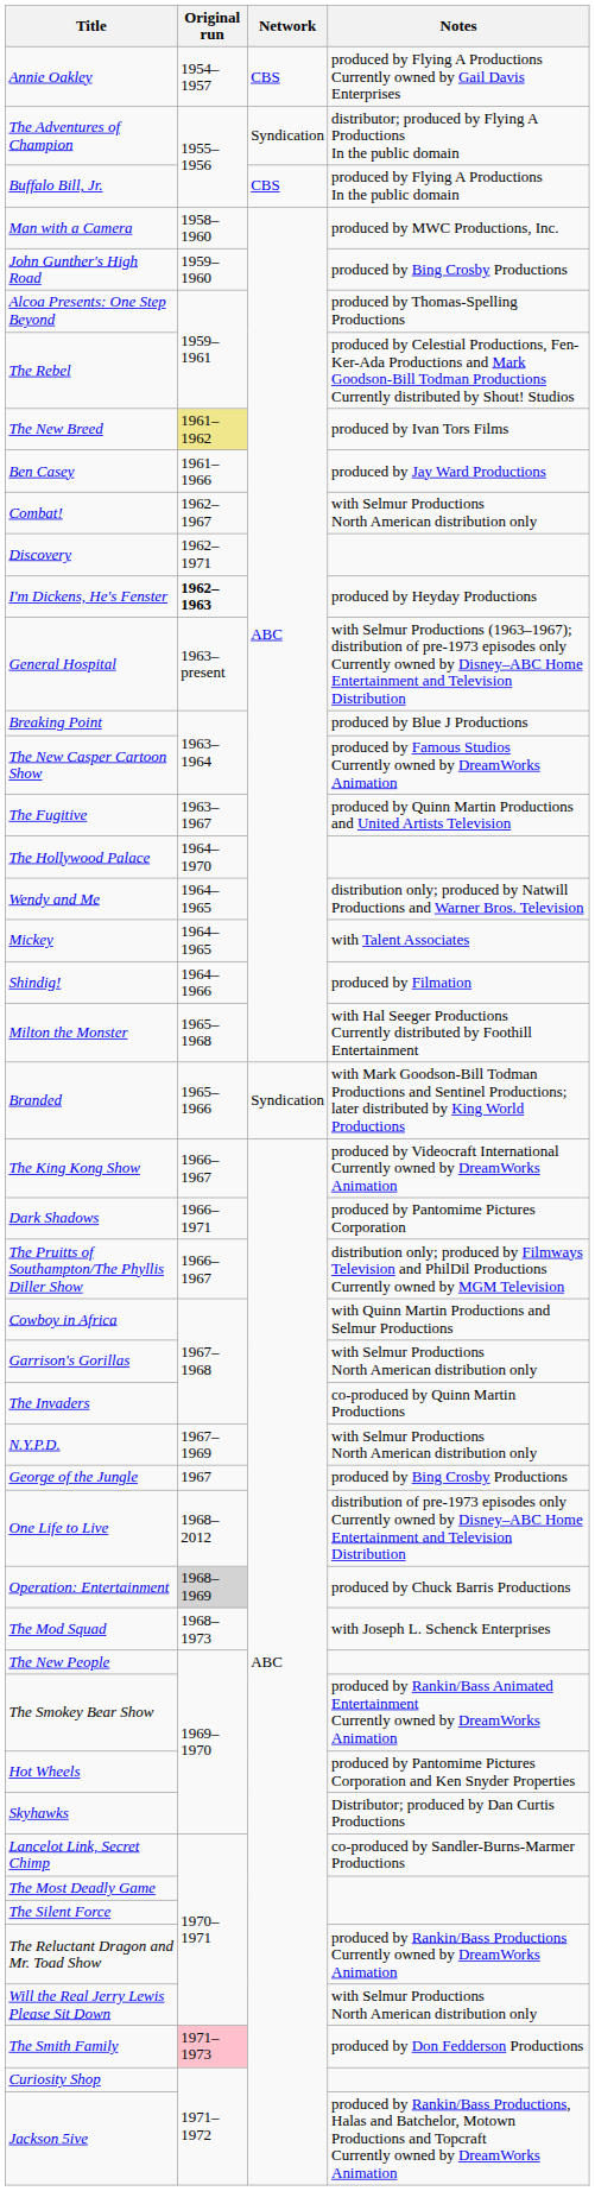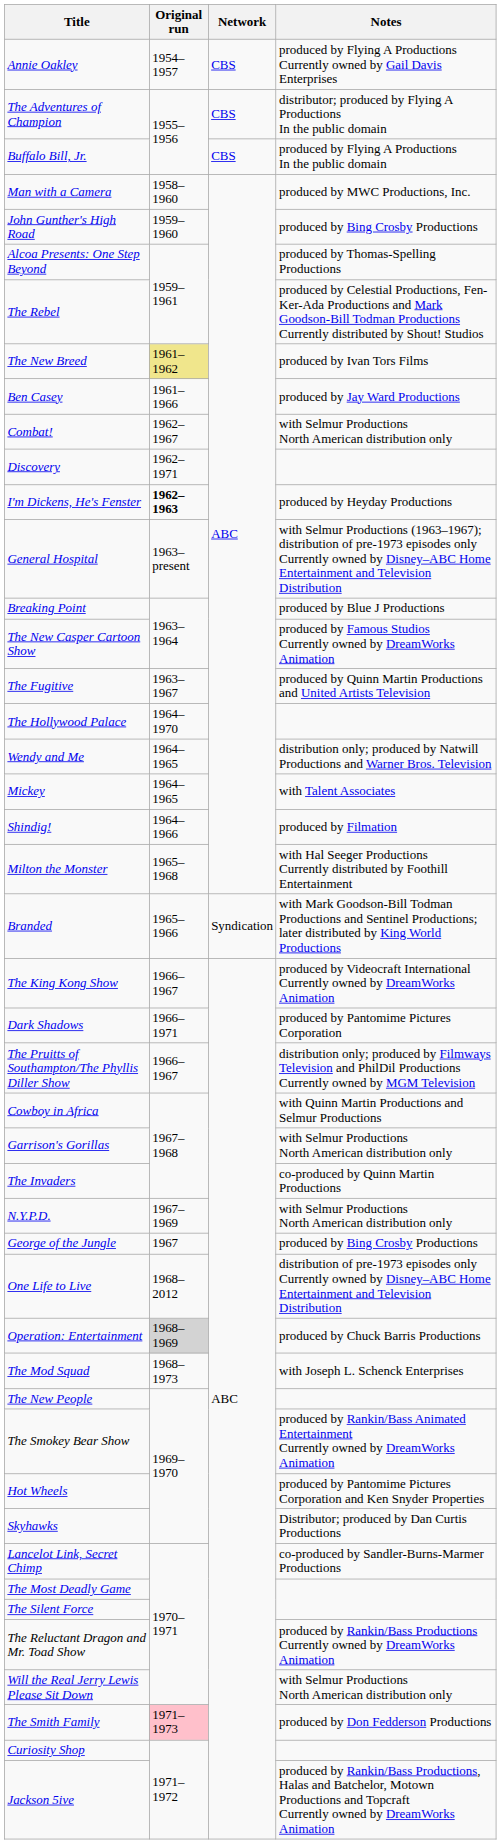The Adventures of Champion | Network: Syndication -> CBS
